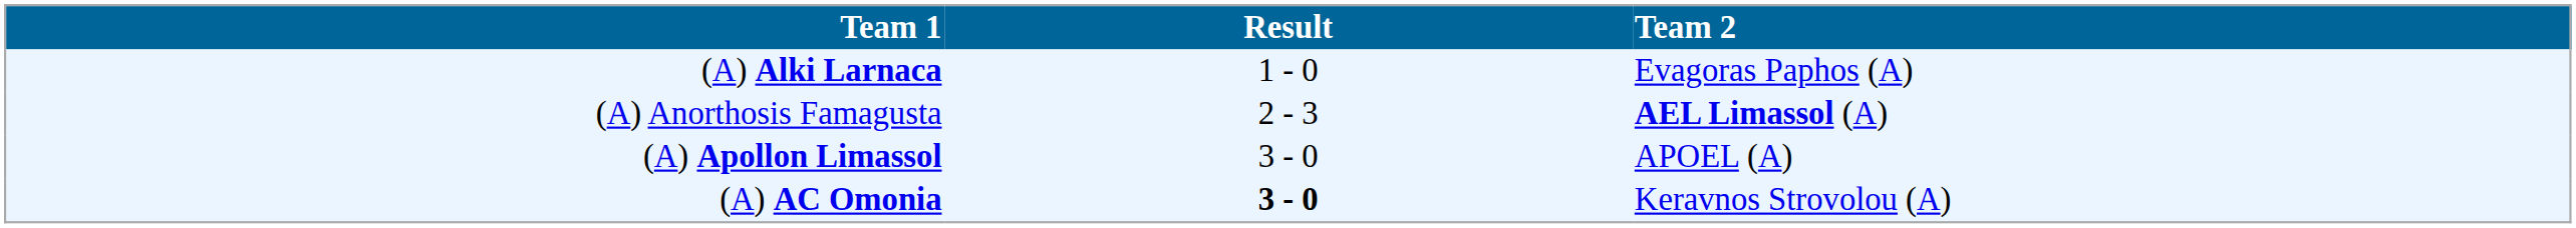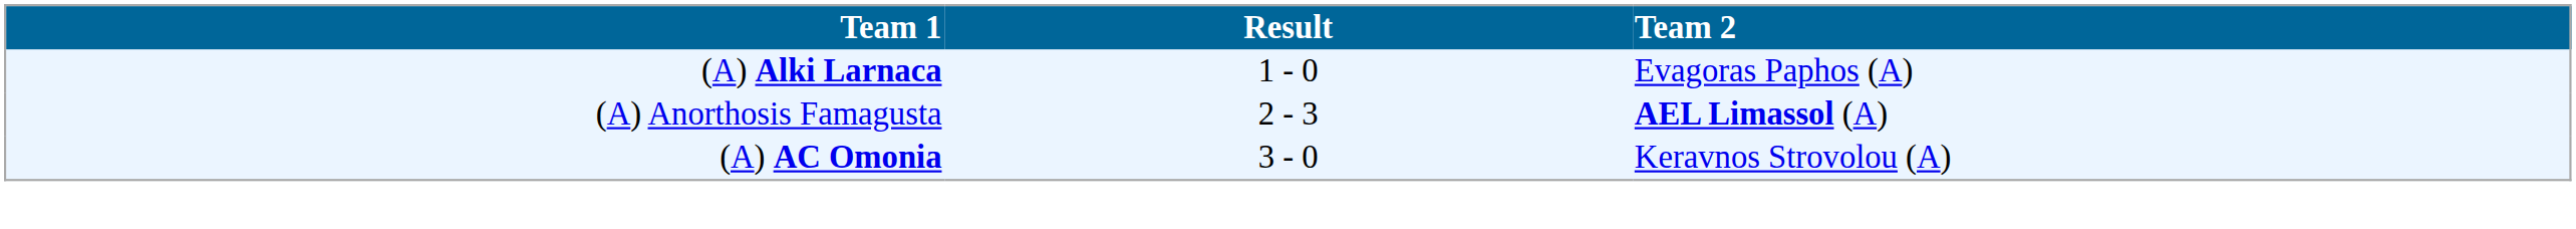- row: (A) Apollon Limassol | 3 - 0 | APOEL (A)
(A) AC Omonia | Result: bold -> normal
